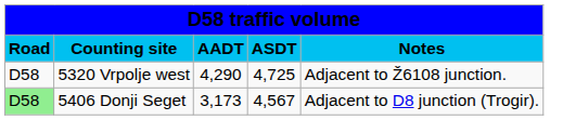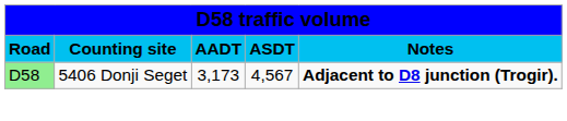- row: D58 | 5320 Vrpolje west | 4,290 | 4,725 | Adjacent to Ž6108 junction.
5406 Donji Seget | column 5: normal -> bold
